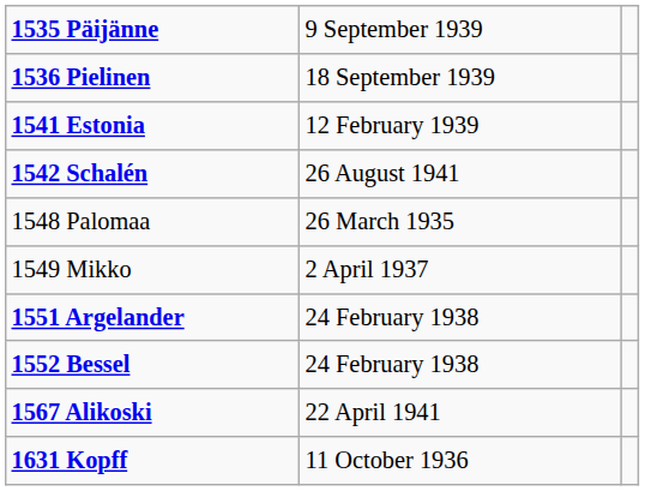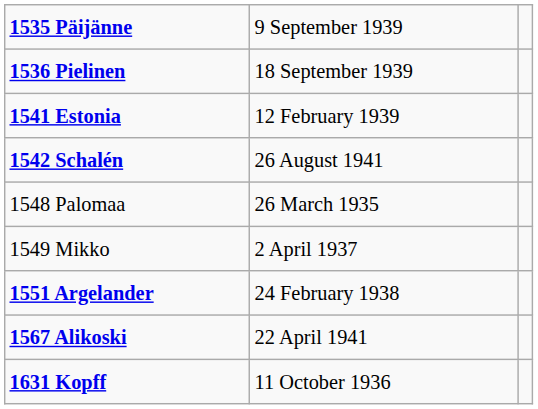- row: 1552 Bessel | 24 February 1938
